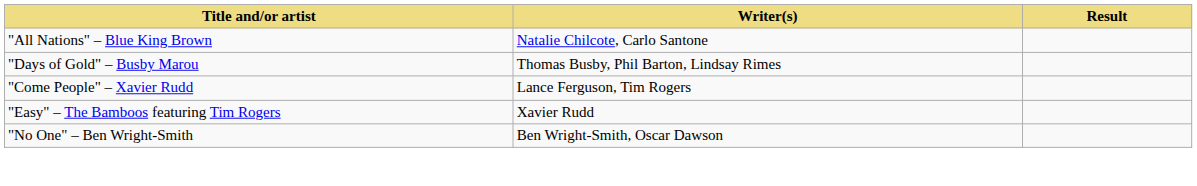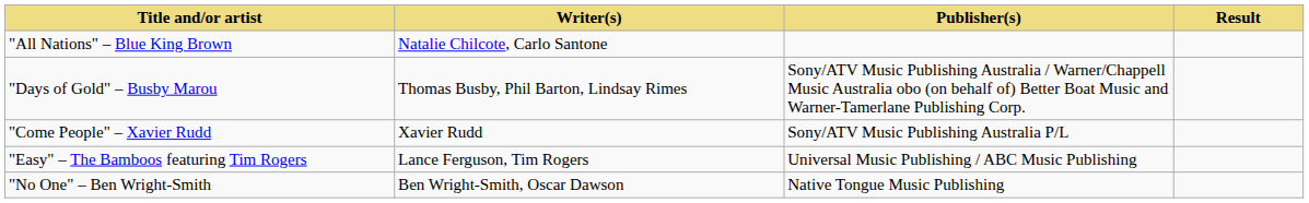+ column: Publisher(s) | Sony/ATV Music Publishing Australia / Warner/Chappell Music Australia obo (on behalf of) Better Boat Music and Warner-Tamerlane Publishing Corp. | Sony/ATV Music Publishing Australia P/L | Universal Music Publishing / ABC Music Publishing | Native Tongue Music Publishing
"Come People" – Xavier Rudd | Writer(s): Lance Ferguson, Tim Rogers -> Xavier Rudd
"Easy" – The Bamboos featuring Tim Rogers | Writer(s): Xavier Rudd -> Lance Ferguson, Tim Rogers
